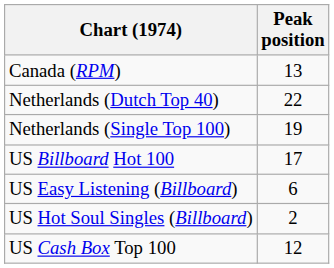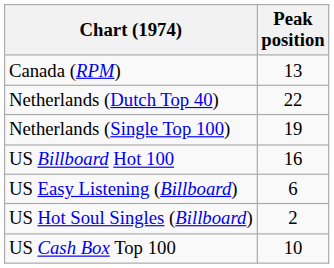US Billboard Hot 100 | Peak position: 17 -> 16
US Cash Box Top 100 | Peak position: 12 -> 10
